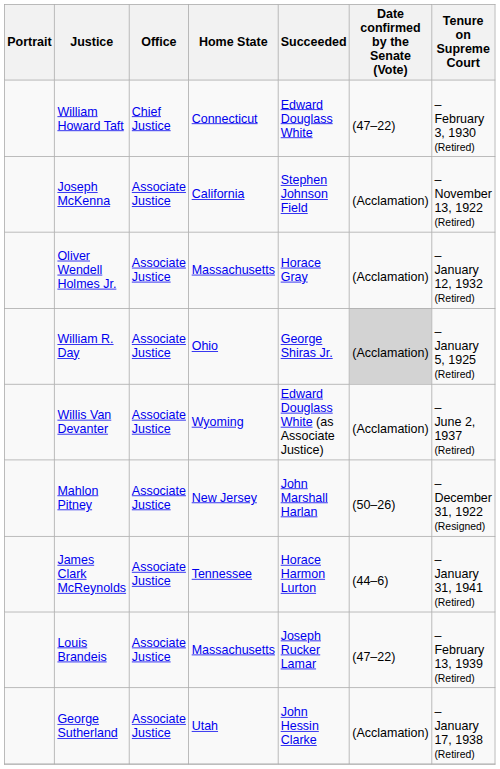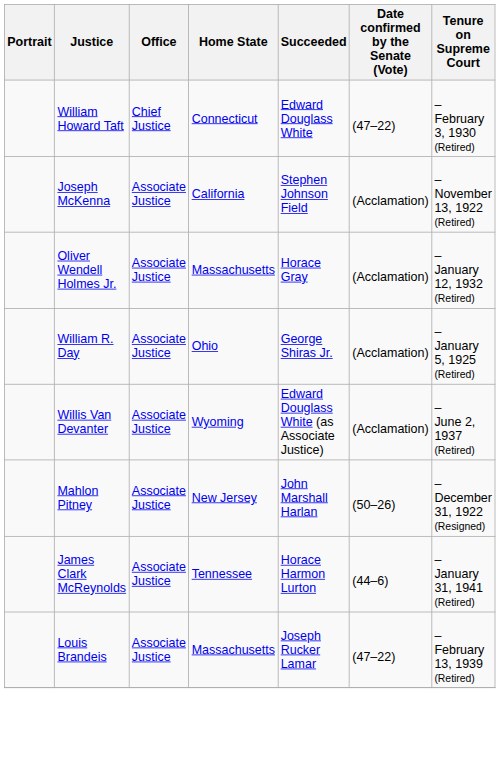William R. Day | Date confirmed by the Senate (Vote): lightgrey background -> no background
- row: George Sutherland | Associate Justice | Utah | John Hessin Clarke | (Acclamation) | – January 17, 1938 (Retired)
